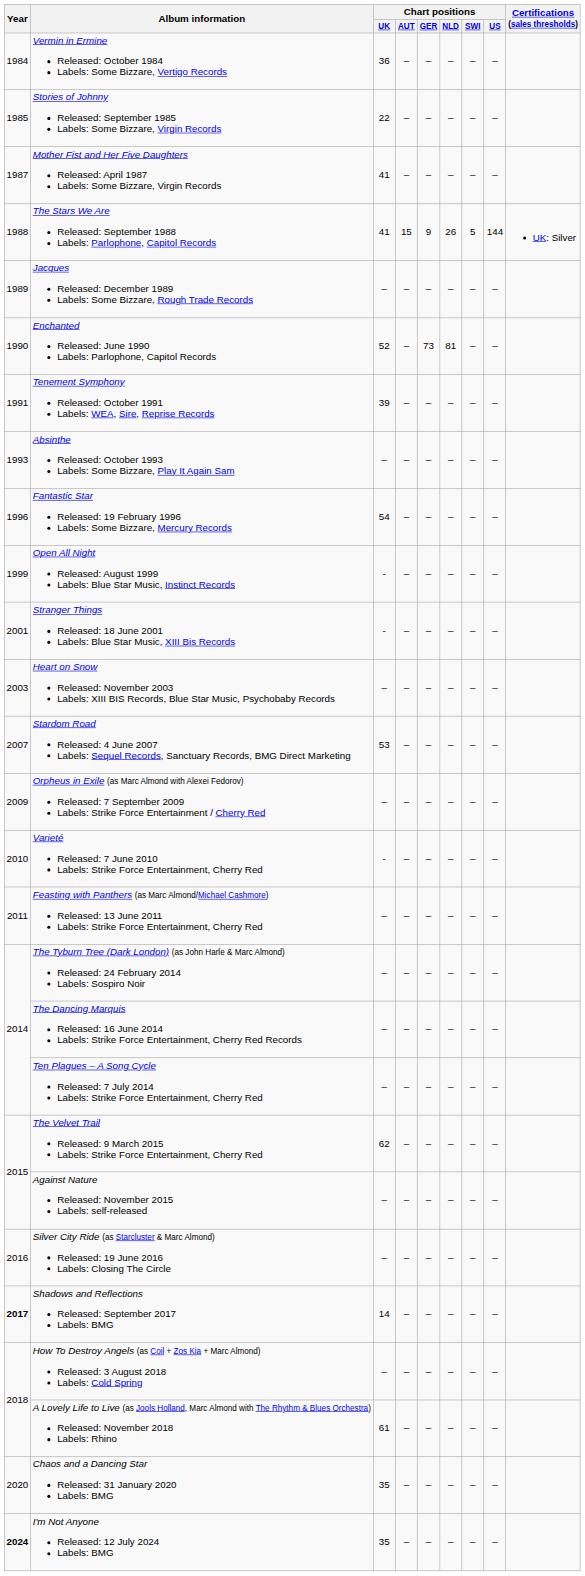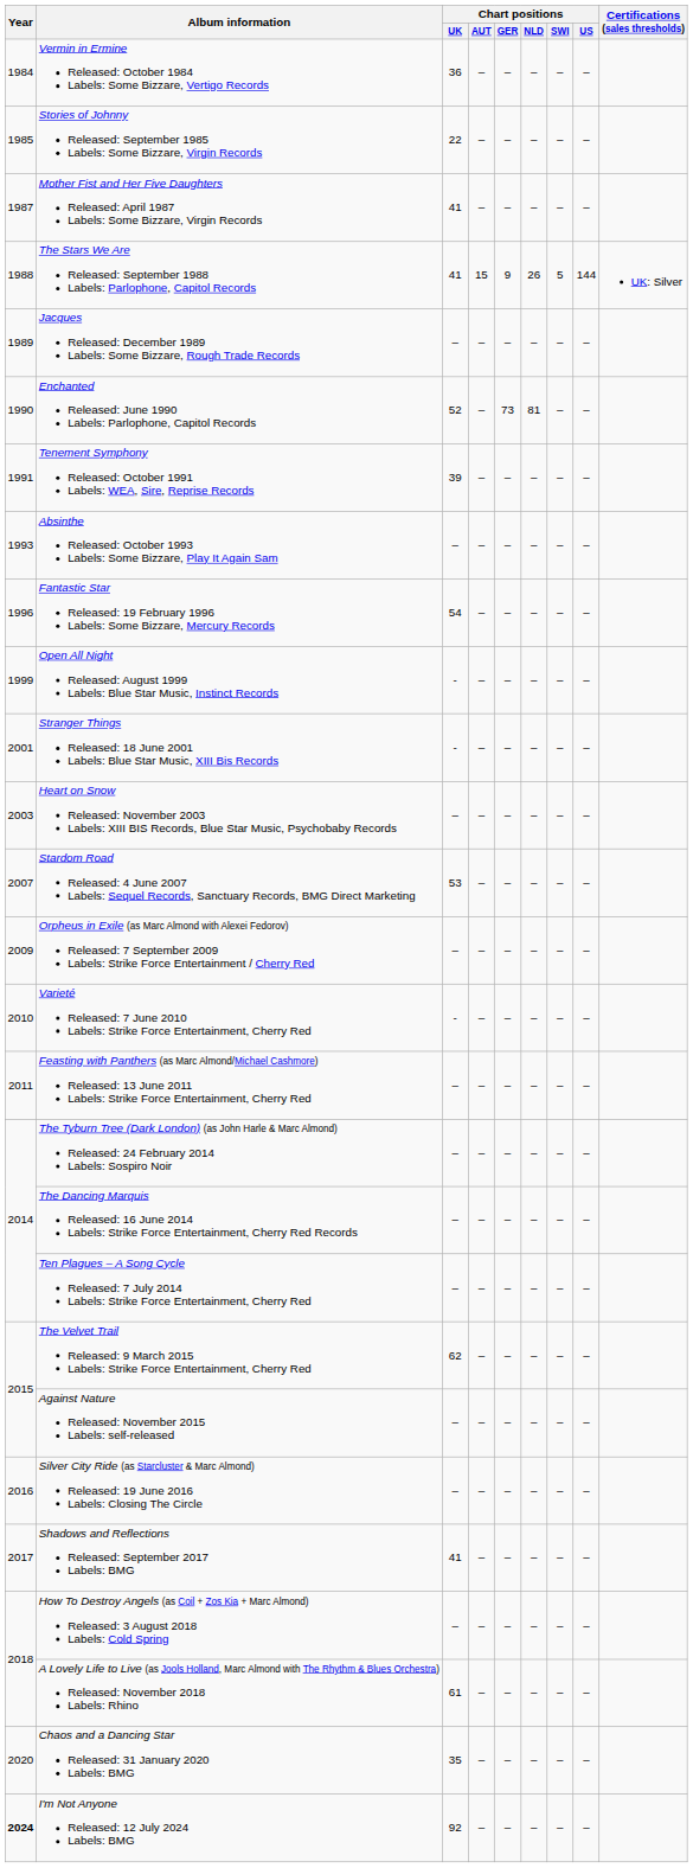Shadows and Reflections Released: September 2017 Labels: BMG | Year: bold -> normal
Shadows and Reflections Released: September 2017 Labels: BMG | Chart positions / UK: 14 -> 41
I'm Not Anyone Released: 12 July 2024 Labels: BMG | Chart positions / UK: 35 -> 92
